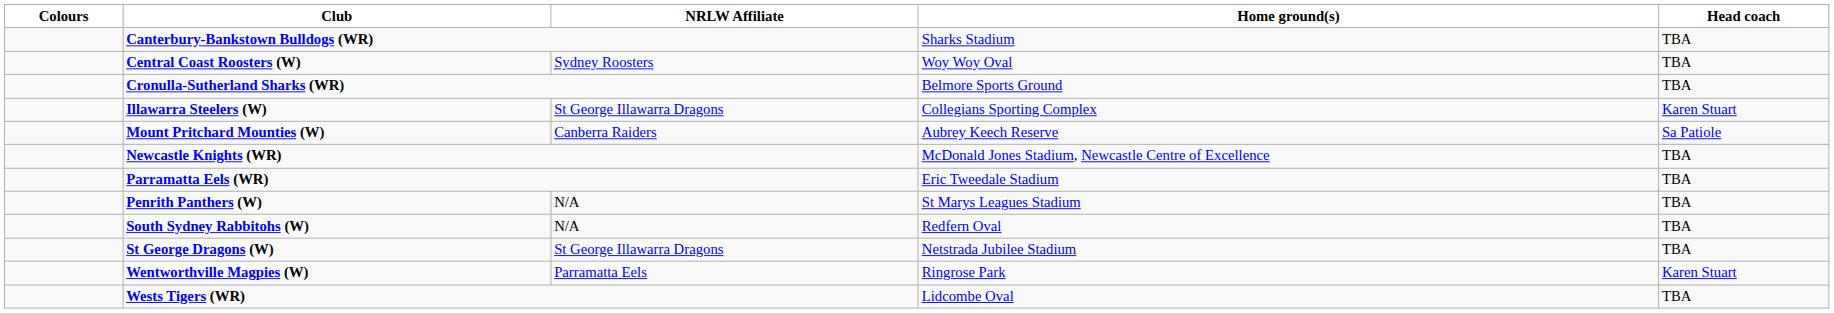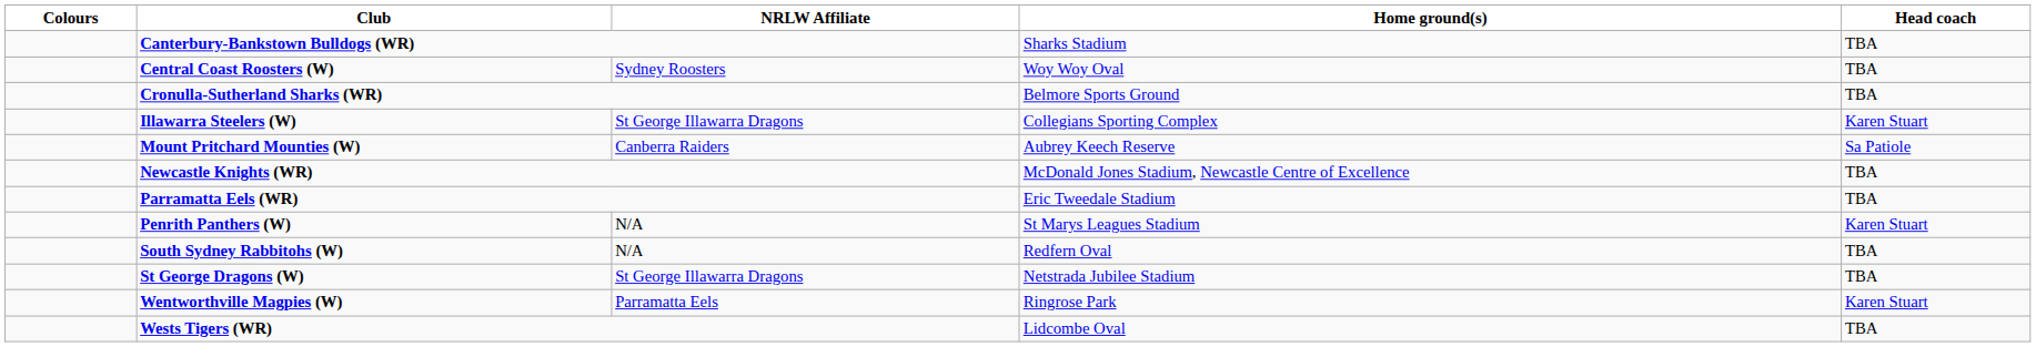Penrith Panthers (W) | Head coach: TBA -> Karen Stuart
